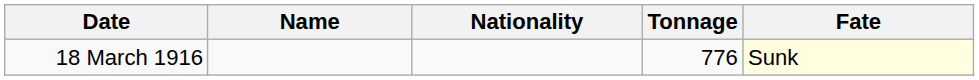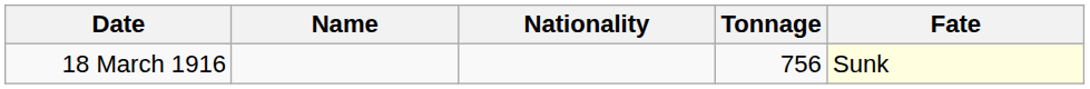18 March 1916 | Tonnage: 776 -> 756
